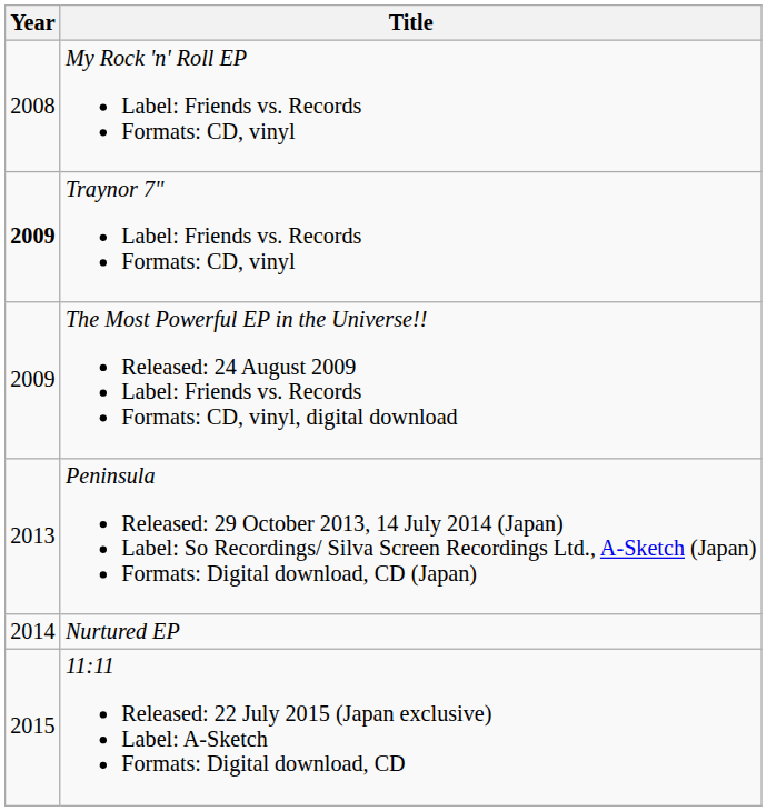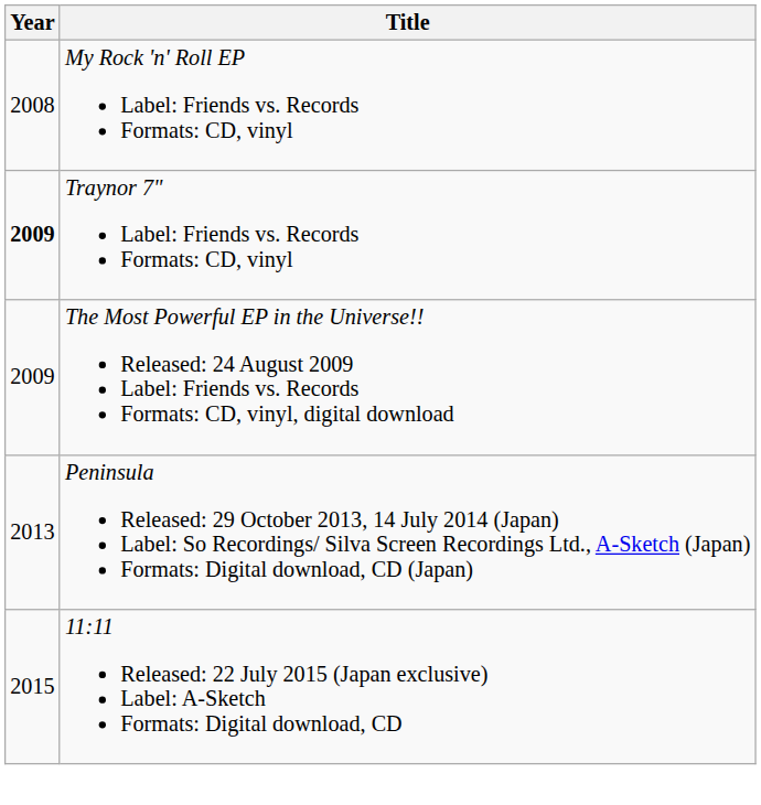- row: 2014 | Nurtured EP
